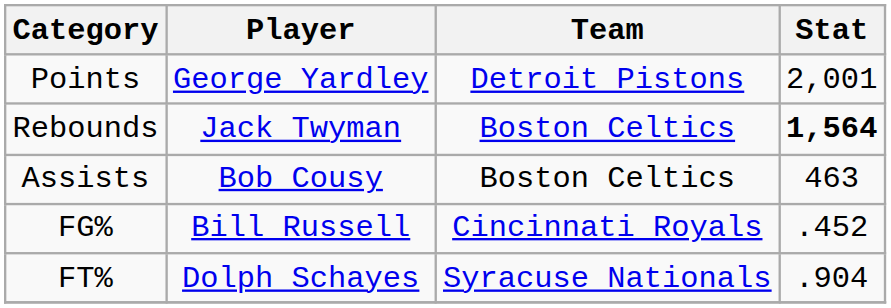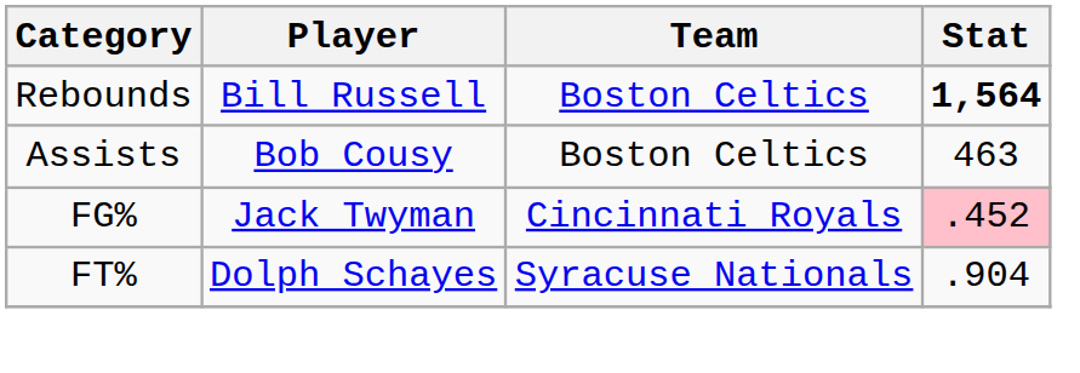- row: Points | George Yardley | Detroit Pistons | 2,001
Rebounds | Player: Jack Twyman -> Bill Russell
FG% | Player: Bill Russell -> Jack Twyman
FG% | Stat: no background -> pink background
